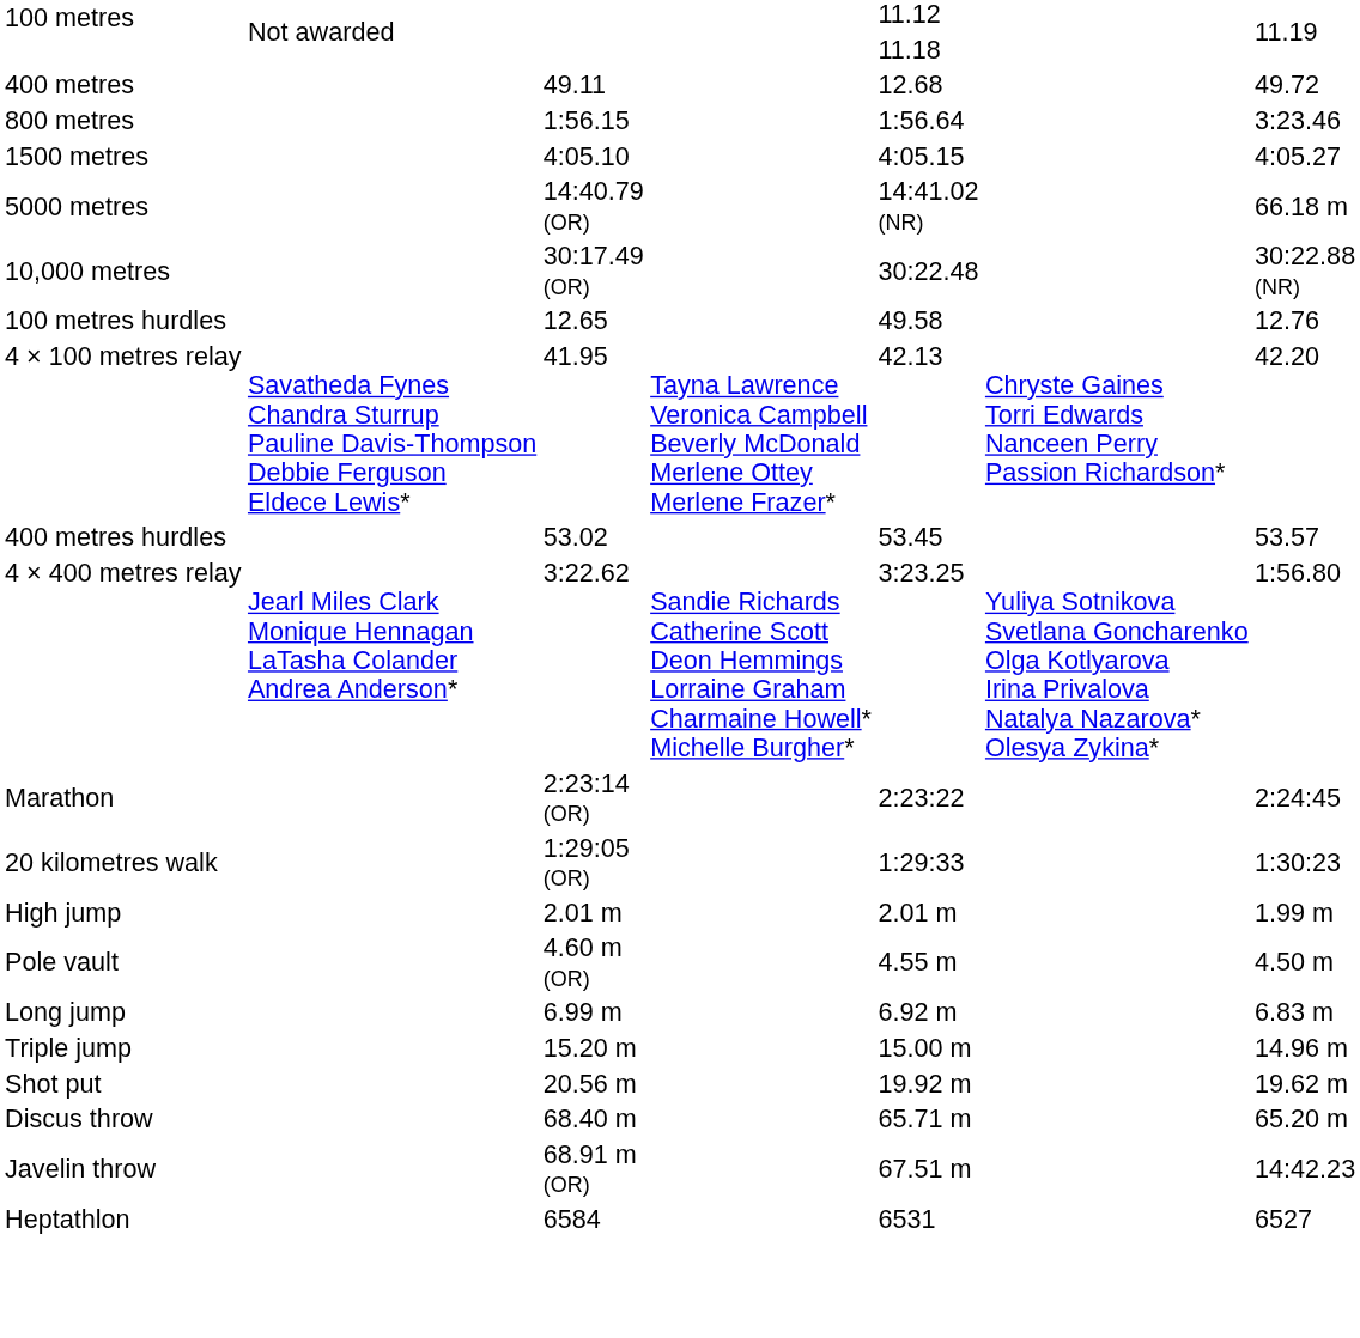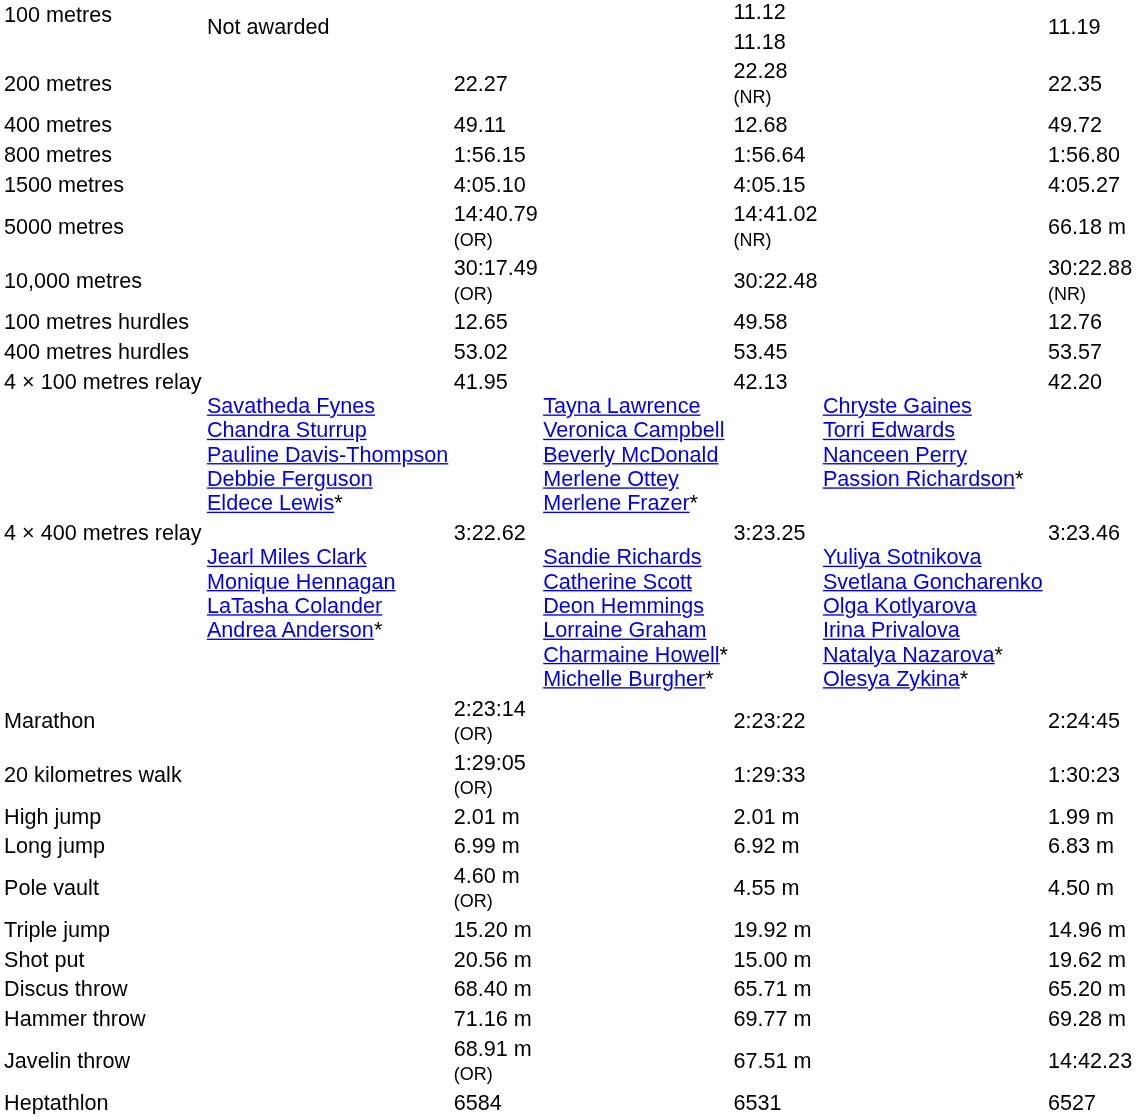+ row: 200 metres | 22.27 | 22.28 (NR) | 22.35
800 metres | column 7: 3:23.46 -> 1:56.80
rows swapped: 400 metres hurdles <-> 4 × 100 metres relay
4 × 400 metres relay | column 7: 1:56.80 -> 3:23.46
rows swapped: Pole vault <-> Long jump
Triple jump | column 5: 15.00 m -> 19.92 m
Shot put | column 5: 19.92 m -> 15.00 m
+ row: Hammer throw | 71.16 m | 69.77 m | 69.28 m
